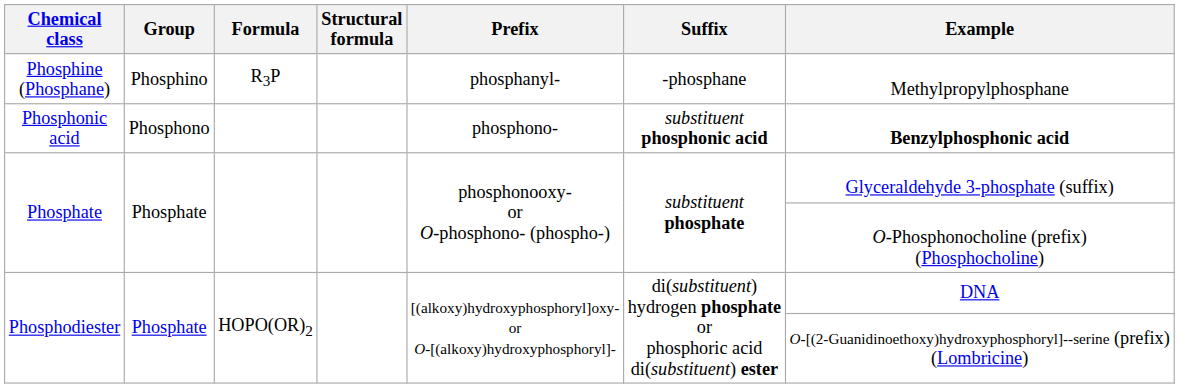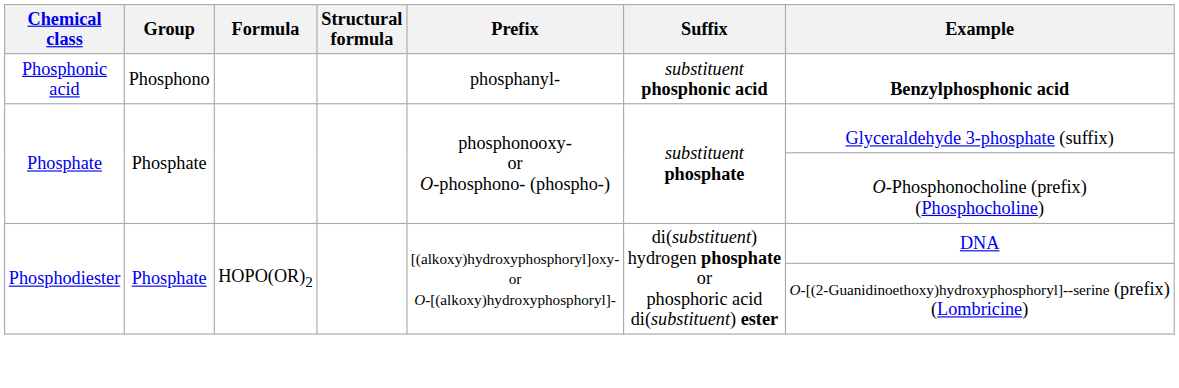- row: Phosphine (Phosphane) | Phosphino | R3P | phosphanyl- | -phosphane | Methylpropylphosphane
Phosphonic acid | Prefix: phosphono- -> phosphanyl-
